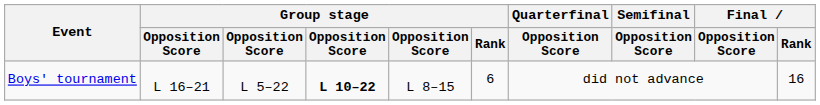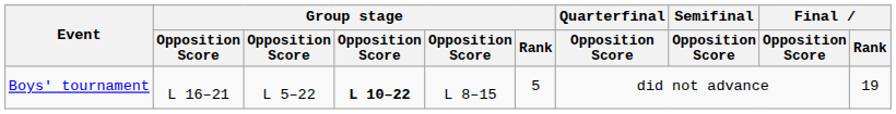Boys' tournament | Group stage / Rank: 6 -> 5
Boys' tournament | Final / Rank: 16 -> 19
